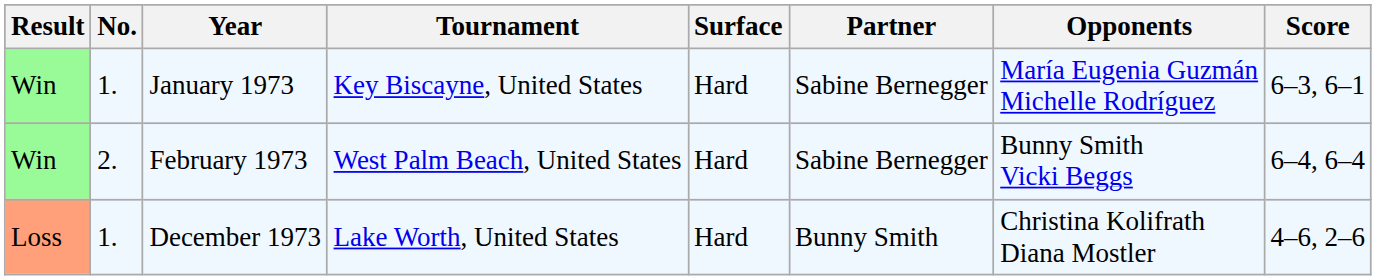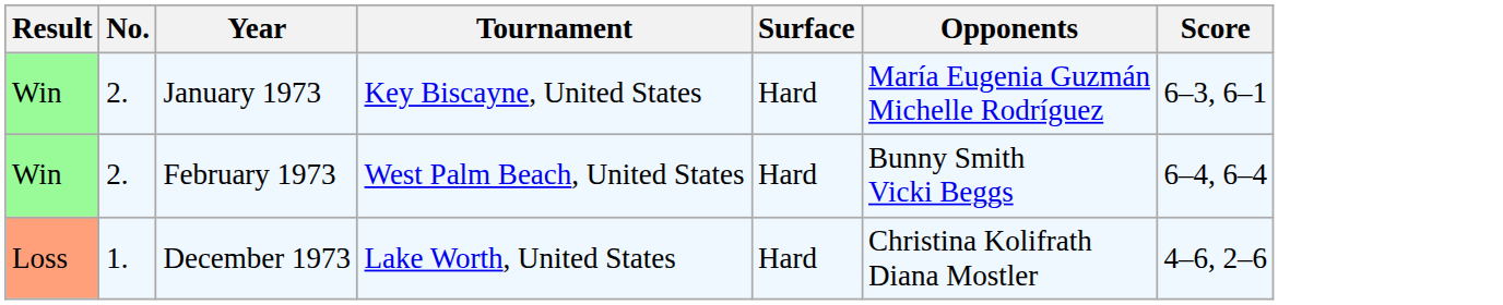- column: Partner | Sabine Bernegger | Sabine Bernegger | Bunny Smith
January 1973 | No.: 1. -> 2.
